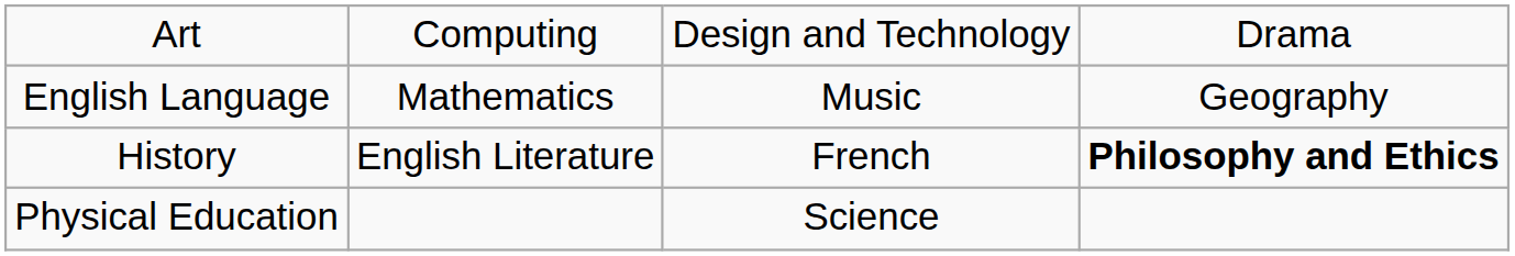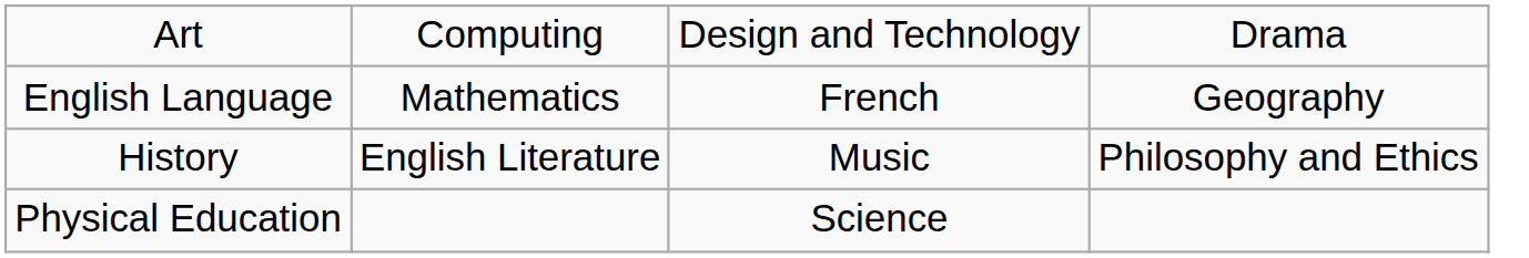English Language | column 3: Music -> French
History | column 3: French -> Music
History | column 4: bold -> normal
